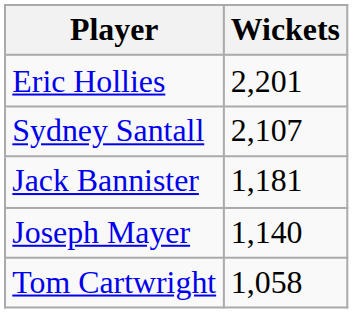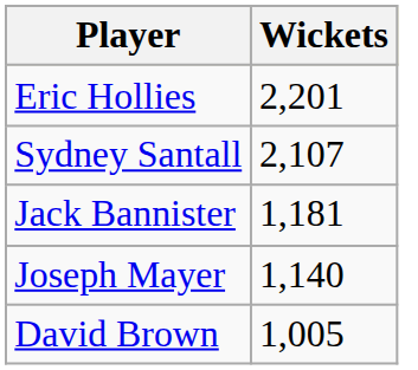- row: Tom Cartwright | 1,058
+ row: David Brown | 1,005
